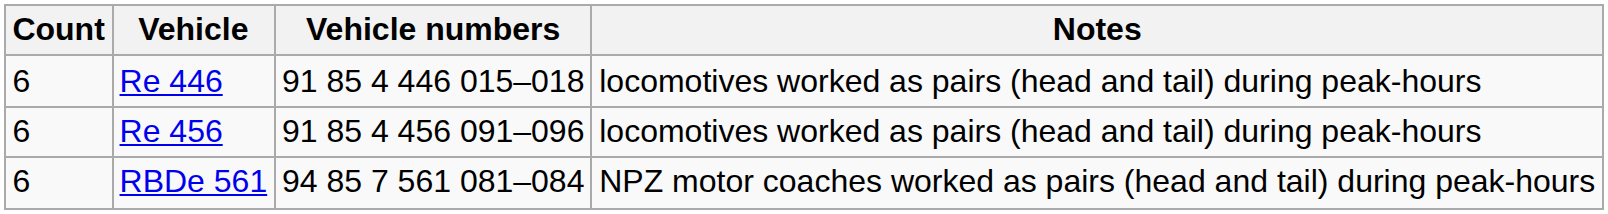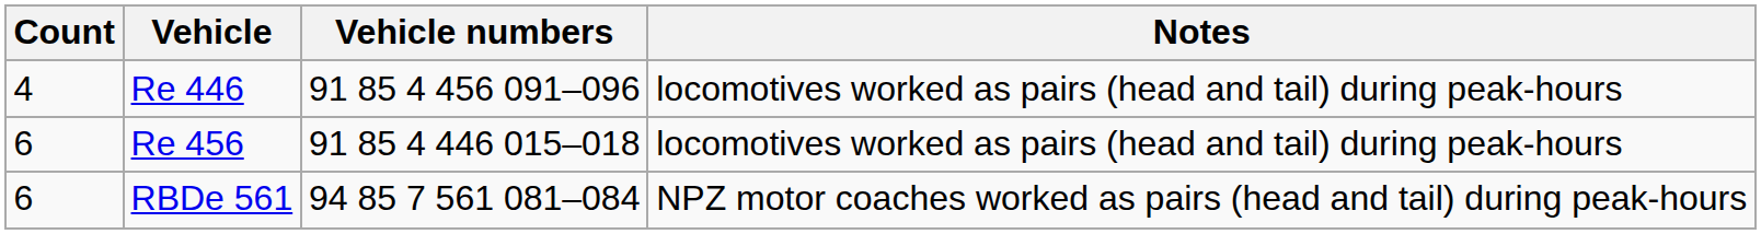Re 446 | Count: 6 -> 4
Re 446 | Vehicle numbers: 91 85 4 446 015–018 -> 91 85 4 456 091–096
Re 456 | Vehicle numbers: 91 85 4 456 091–096 -> 91 85 4 446 015–018
